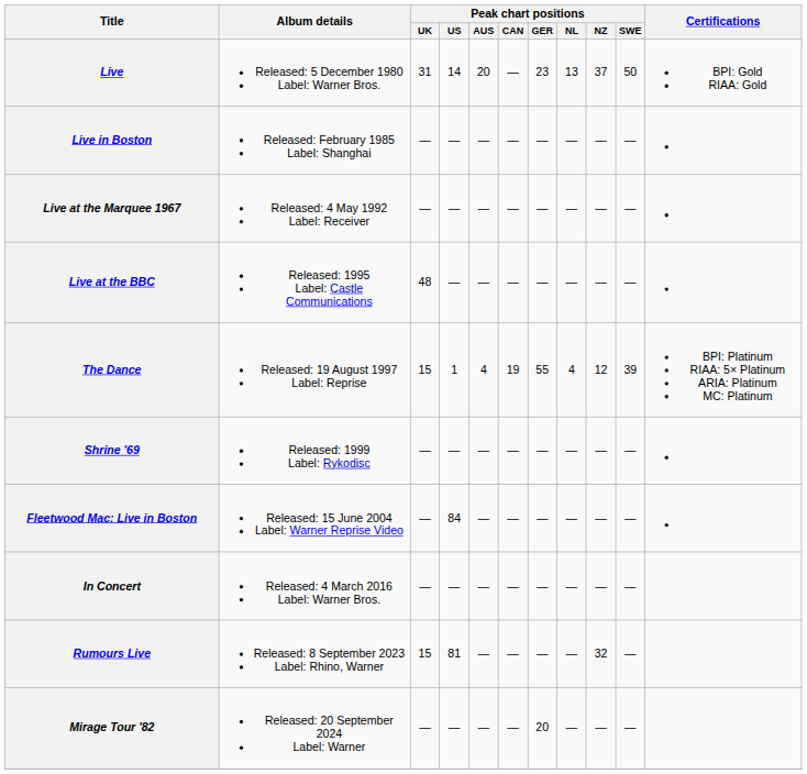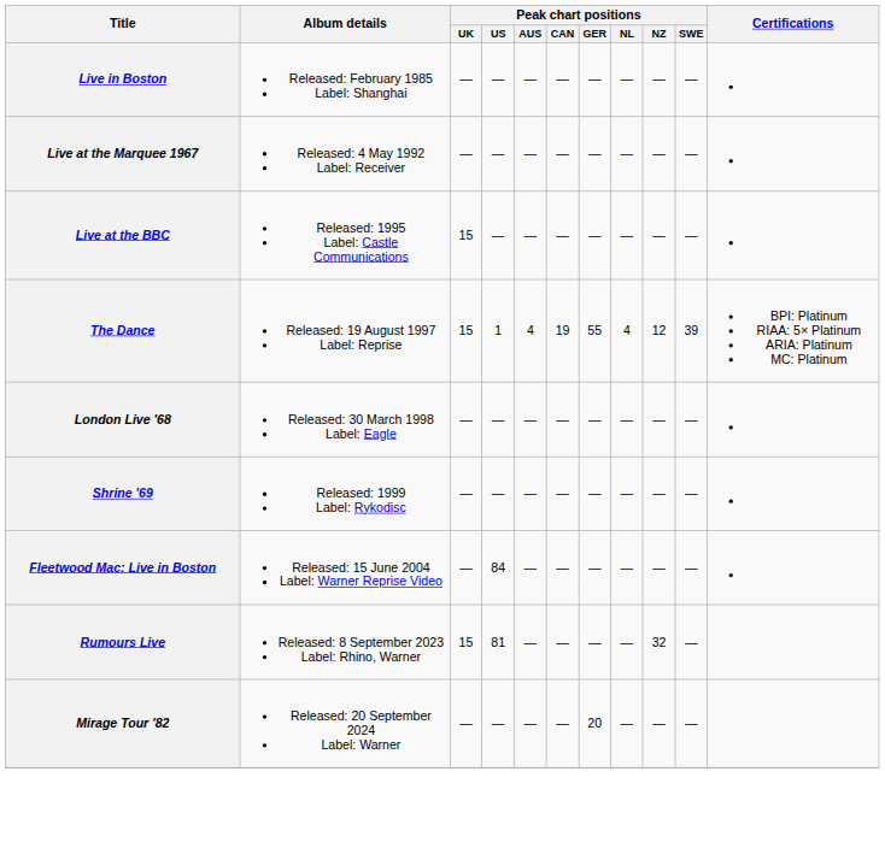- row: Live | Released: 5 December 1980 Label: Warner Bros. | 31 | 14 | 20 | — | 23 | 13 | 37 | 50 | BPI: Gold RIAA: Gold
Live at the BBC | Peak chart positions / UK: 48 -> 15
+ row: London Live '68 | Released: 30 March 1998 Label: Eagle | — | — | — | — | — | — | — | —
- row: In Concert | Released: 4 March 2016 Label: Warner Bros. | — | — | — | — | — | — | — | —
